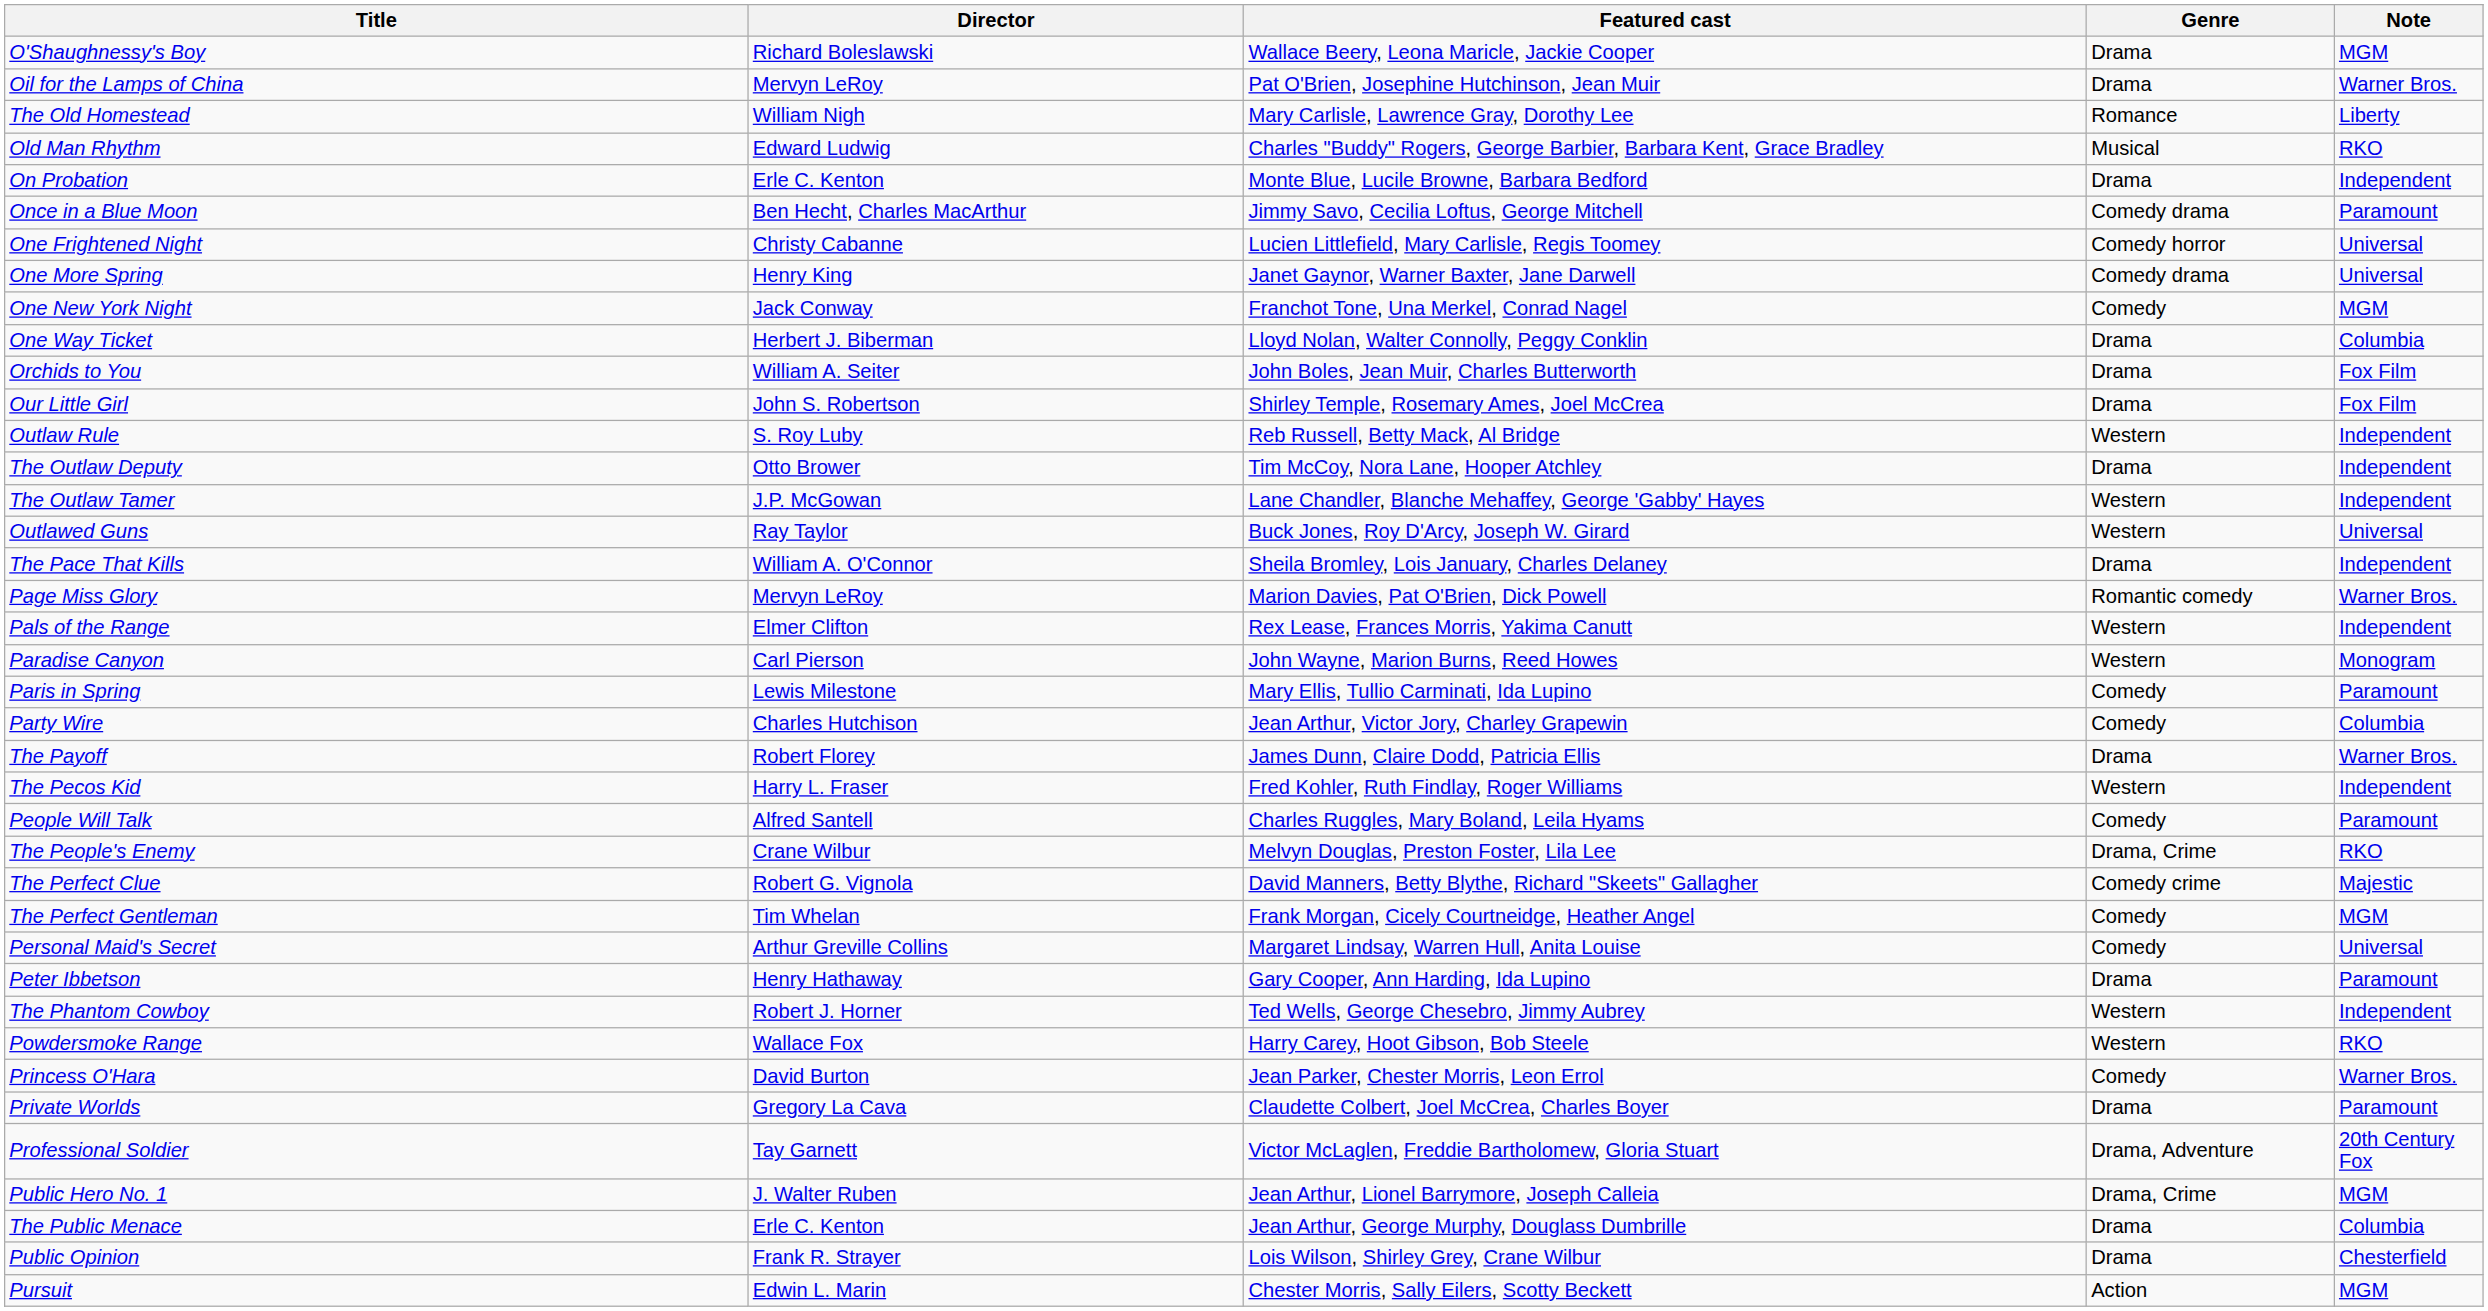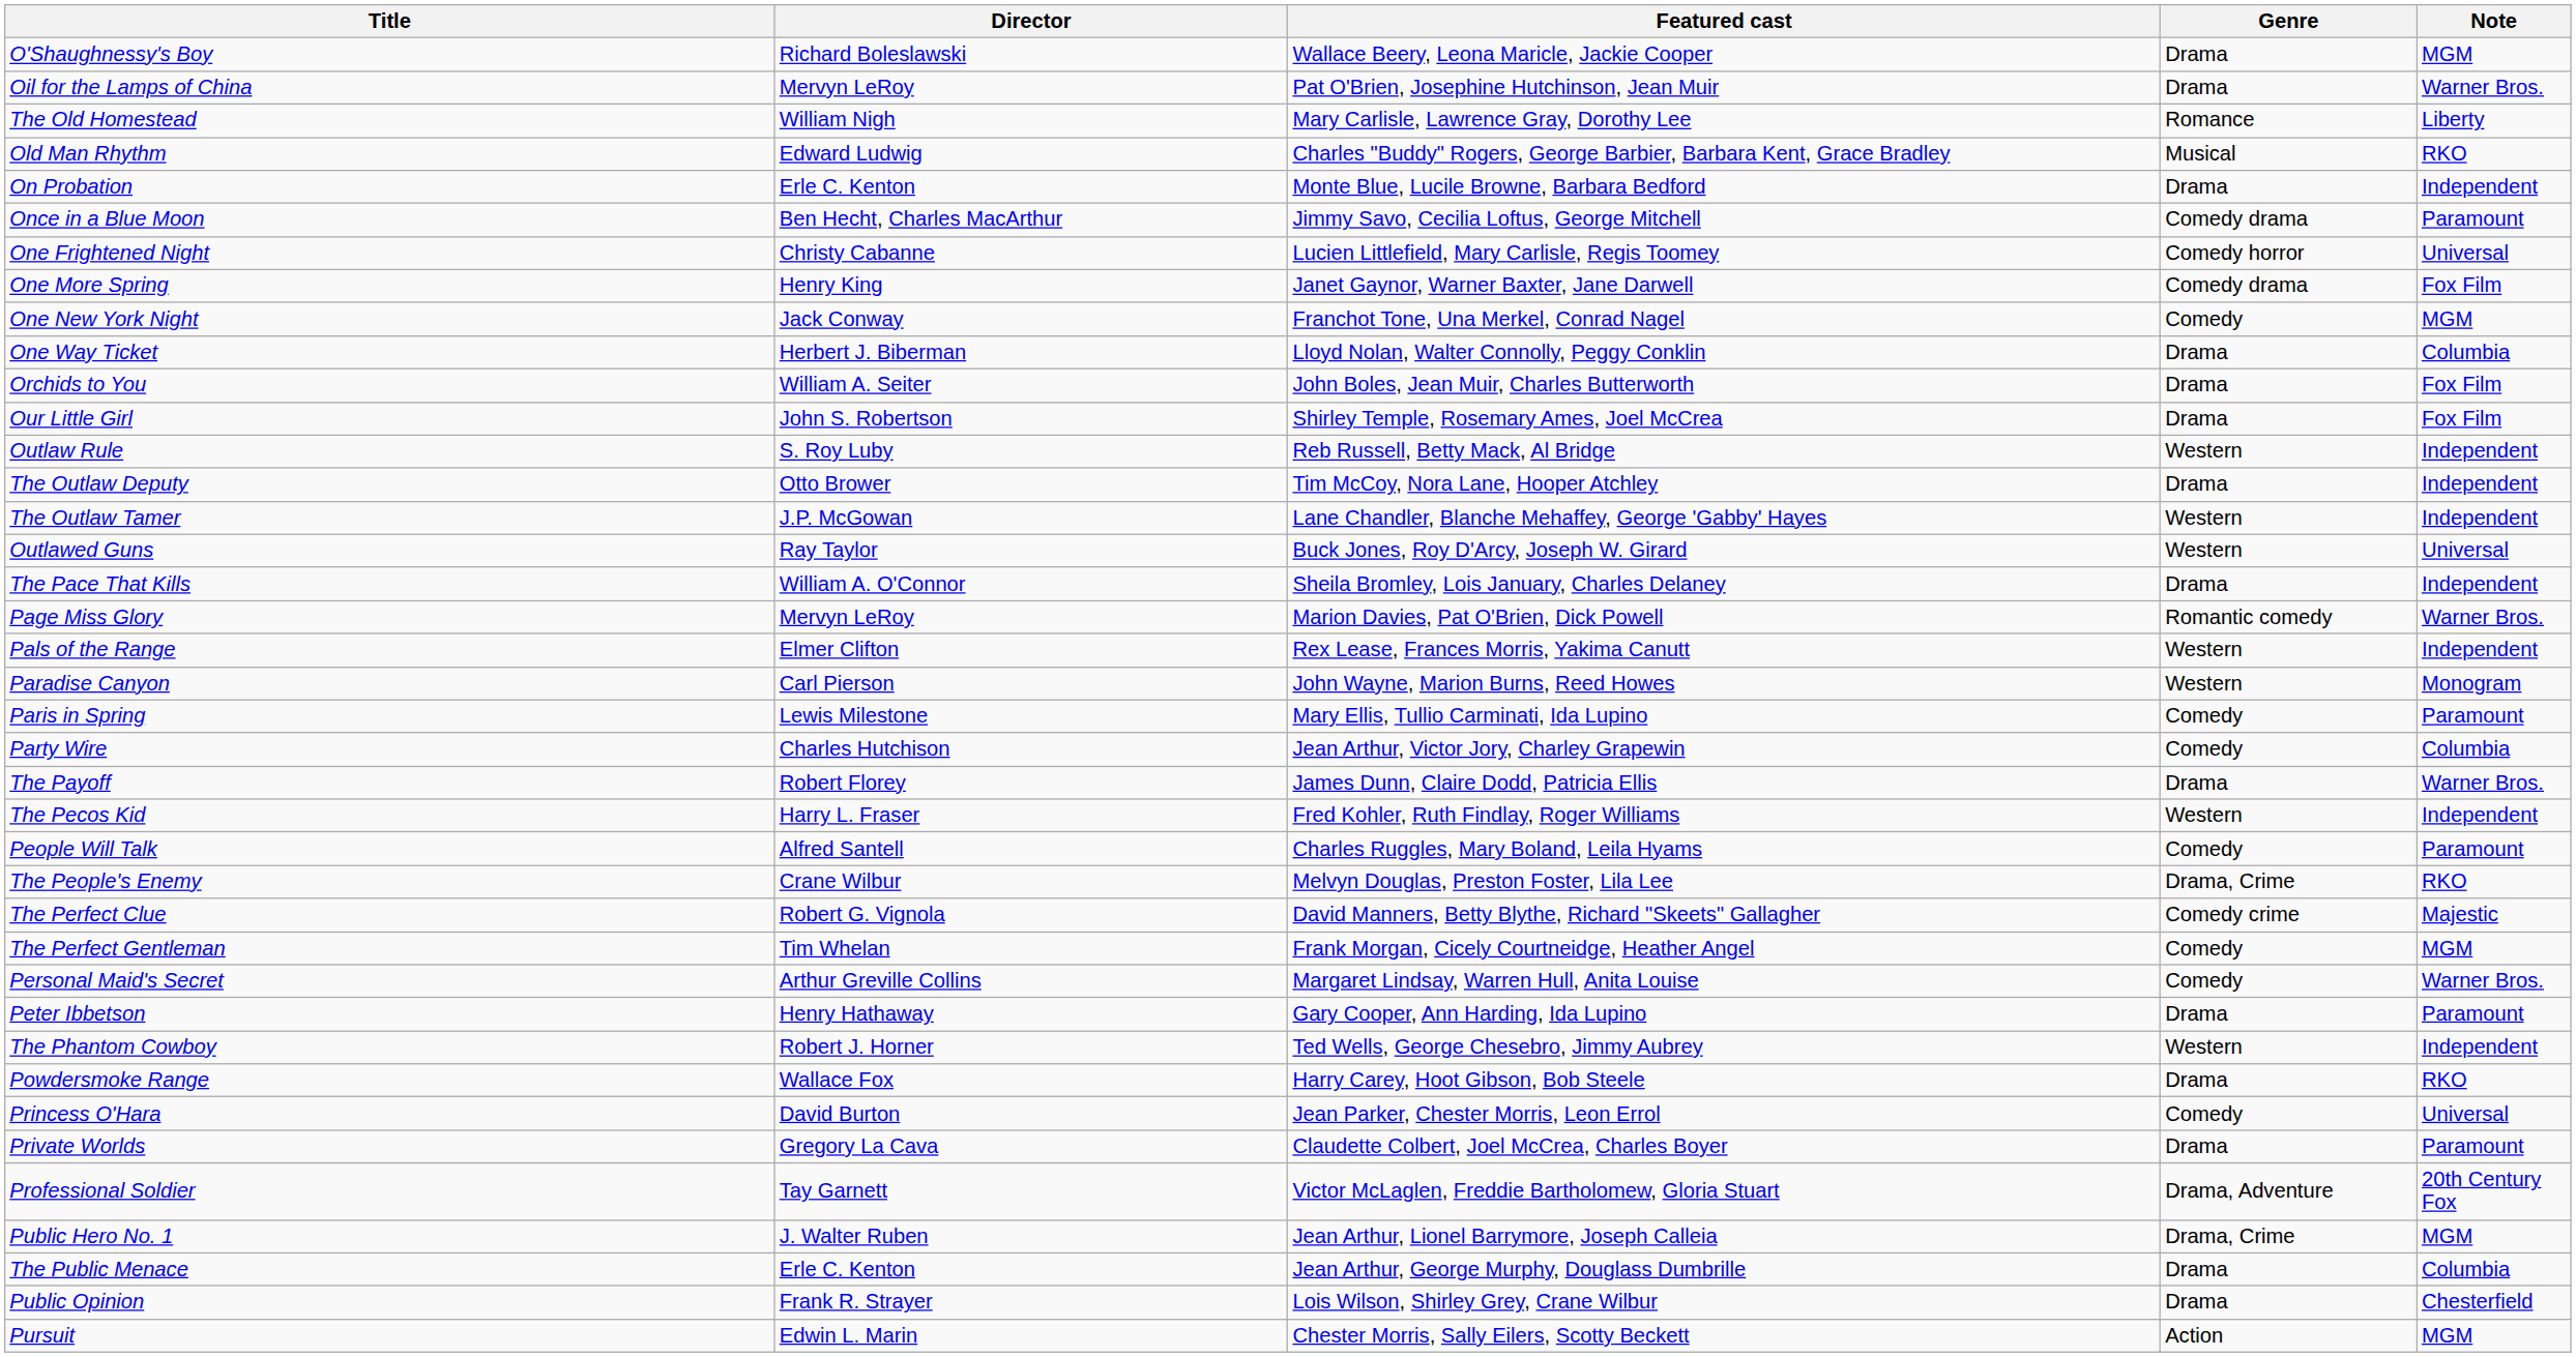One More Spring | Note: Universal -> Fox Film
Personal Maid's Secret | Note: Universal -> Warner Bros.
Powdersmoke Range | Genre: Western -> Drama
Princess O'Hara | Note: Warner Bros. -> Universal
